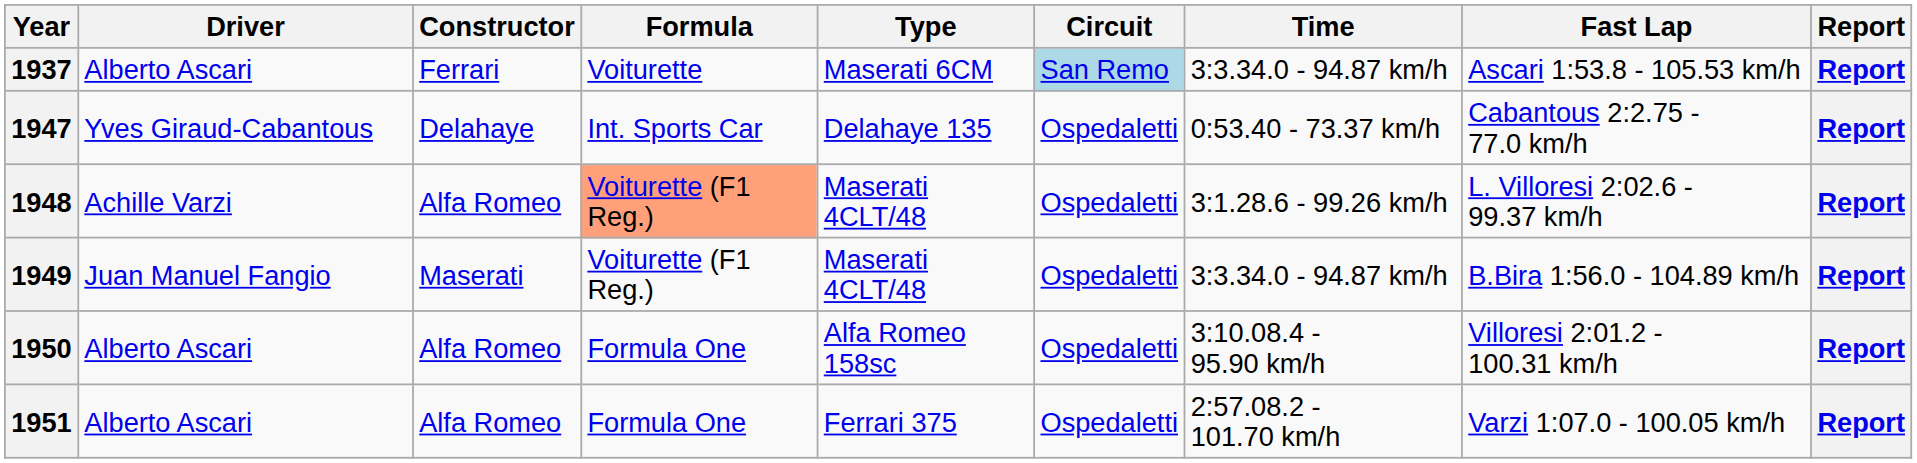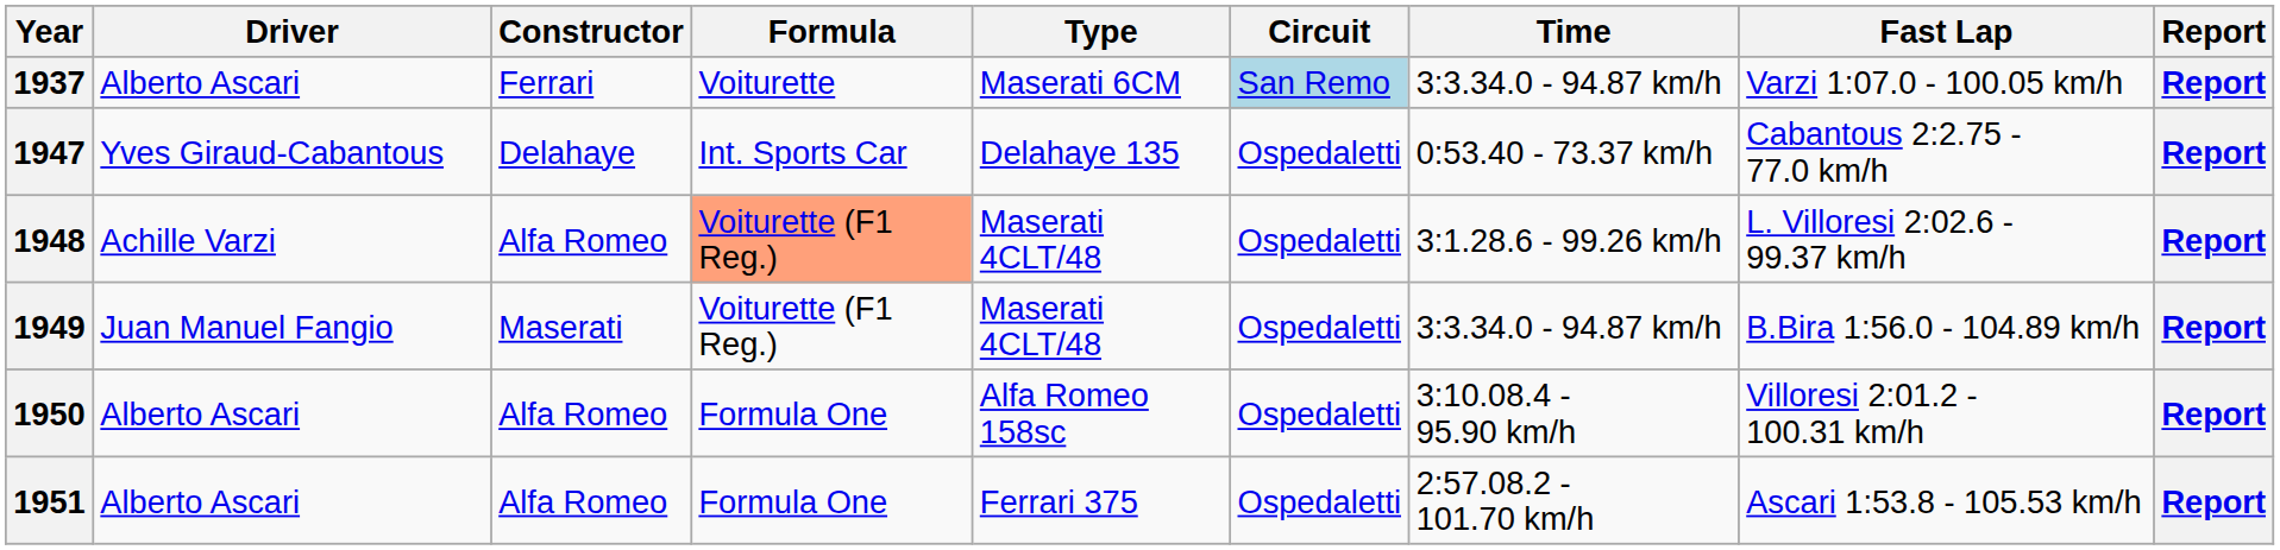1937 | Fast Lap: Ascari 1:53.8 - 105.53 km/h -> Varzi 1:07.0 - 100.05 km/h
1951 | Fast Lap: Varzi 1:07.0 - 100.05 km/h -> Ascari 1:53.8 - 105.53 km/h
